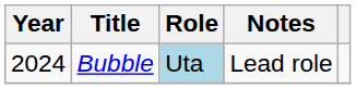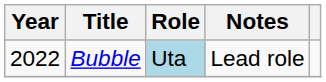Bubble | Year: 2024 -> 2022
